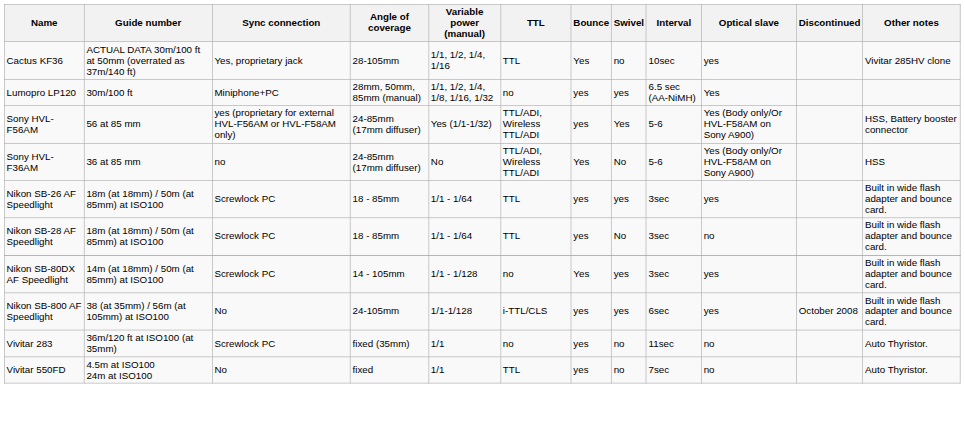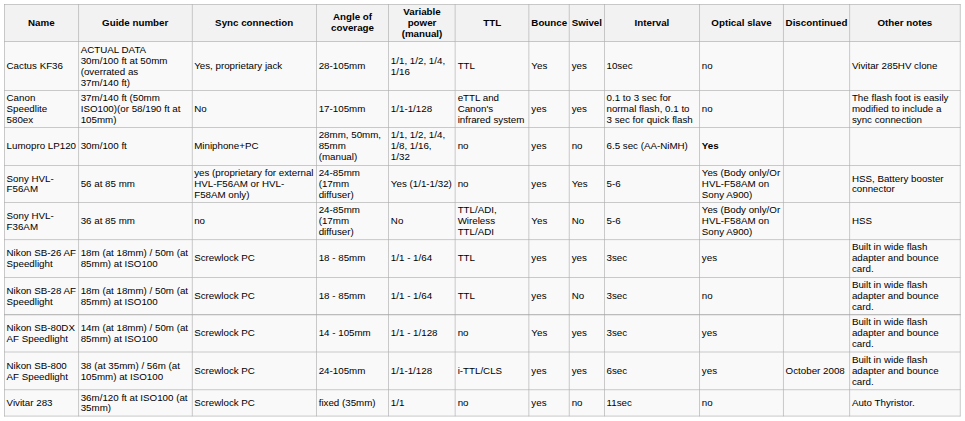Cactus KF36 | Swivel: no -> yes
Cactus KF36 | Optical slave: yes -> no
+ row: Canon Speedlite 580ex | 37m/140 ft (50mm ISO100)(or 58/190 ft at 105mm) | No | 17-105mm | 1/1-1/128 | eTTL and Canon's infrared system | yes | yes | 0.1 to 3 sec for normal flash, 0.1 to 3 sec for quick flash | no | The flash foot is easily modified to include a sync connection
Lumopro LP120 | Swivel: yes -> no
Lumopro LP120 | Optical slave: normal -> bold
Sony HVL-F56AM | TTL: TTL/ADI, Wireless TTL/ADI -> no
Nikon SB-800 AF Speedlight | Sync connection: No -> Screwlock PC
- row: Vivitar 550FD | 4.5m at ISO100 24m at ISO100 | No | fixed | 1/1 | TTL | yes | no | 7sec | no | Auto Thyristor.
